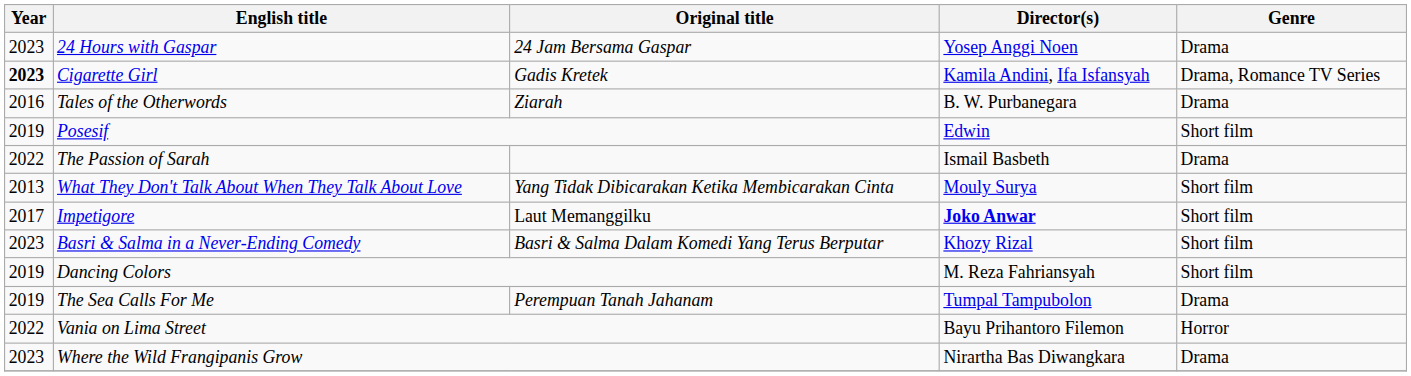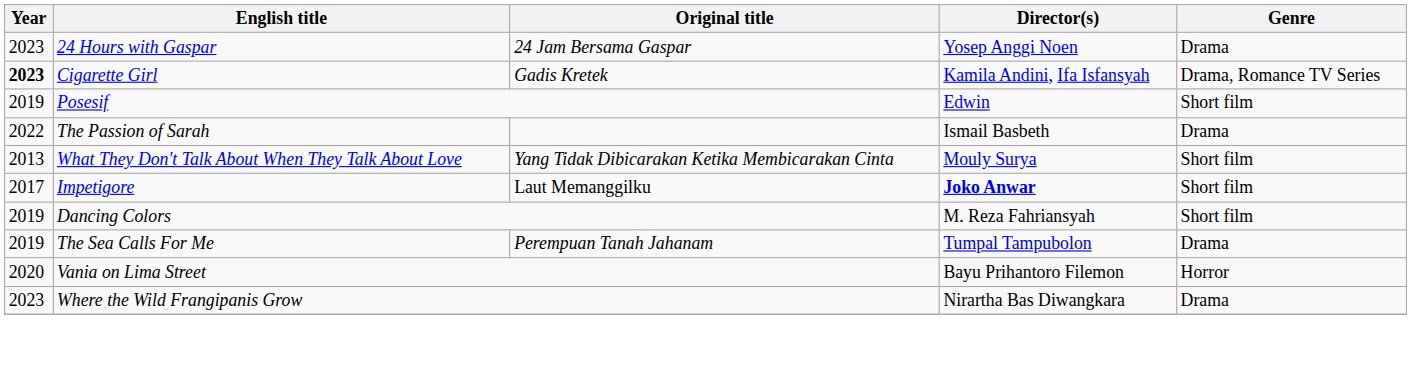- row: 2016 | Tales of the Otherwords | Ziarah | B. W. Purbanegara | Drama
- row: 2023 | Basri & Salma in a Never-Ending Comedy | Basri & Salma Dalam Komedi Yang Terus Berputar | Khozy Rizal | Short film
Vania on Lima Street | Year: 2022 -> 2020
